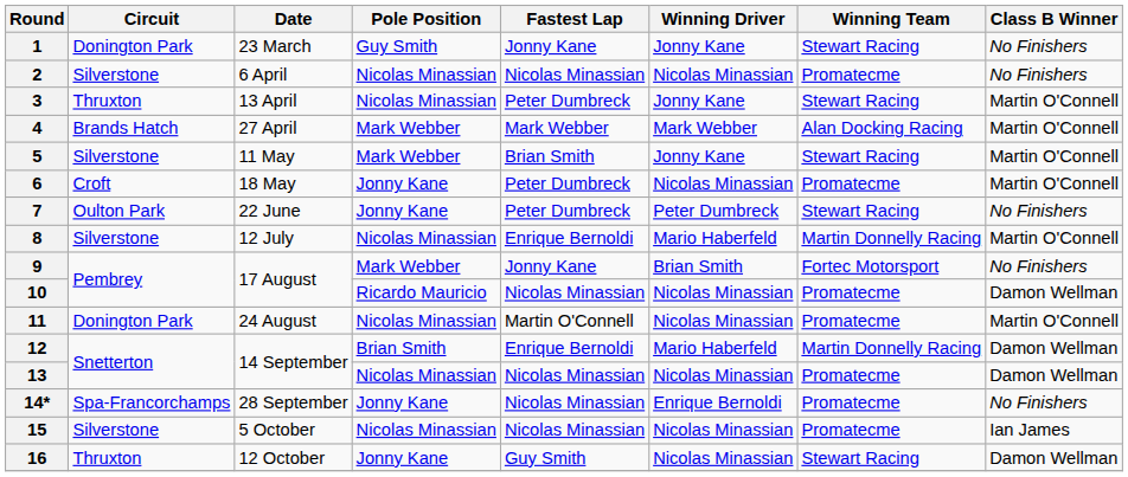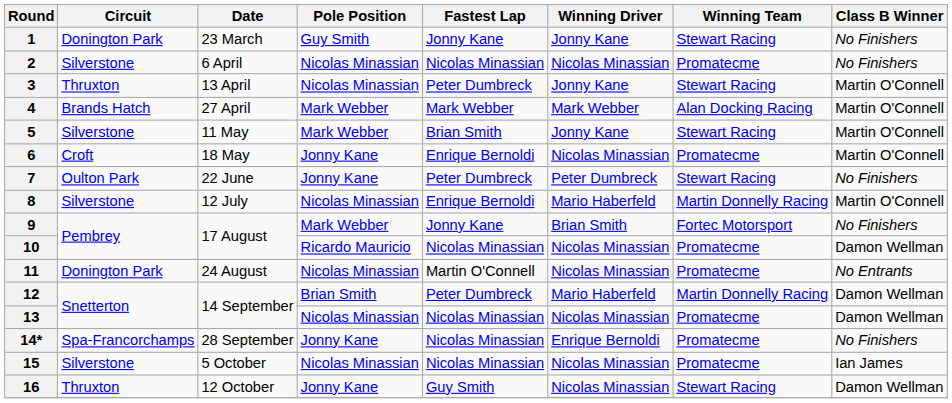6 | Fastest Lap: Peter Dumbreck -> Enrique Bernoldi
11 | Class B Winner: Martin O'Connell -> No Entrants
12 | Fastest Lap: Enrique Bernoldi -> Peter Dumbreck
